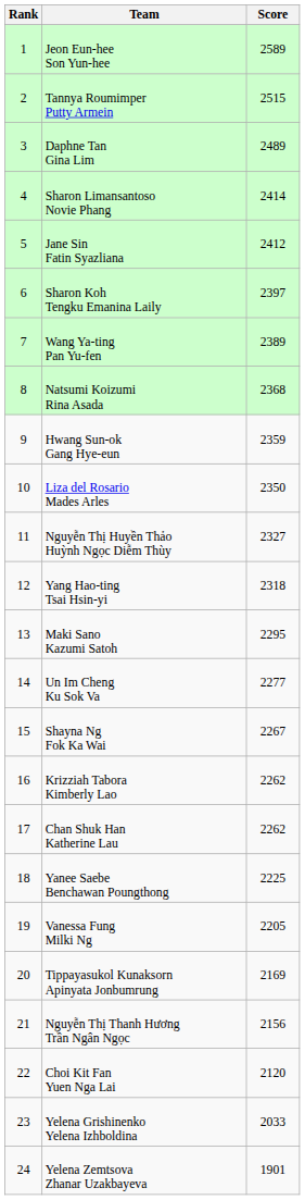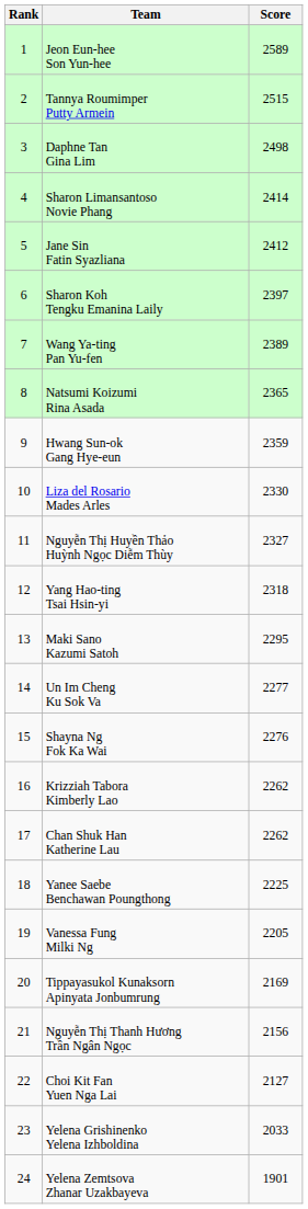Daphne Tan Gina Lim | Score: 2489 -> 2498
Natsumi Koizumi Rina Asada | Score: 2368 -> 2365
Liza del Rosario Mades Arles | Score: 2350 -> 2330
Shayna Ng Fok Ka Wai | Score: 2267 -> 2276
Choi Kit Fan Yuen Nga Lai | Score: 2120 -> 2127
